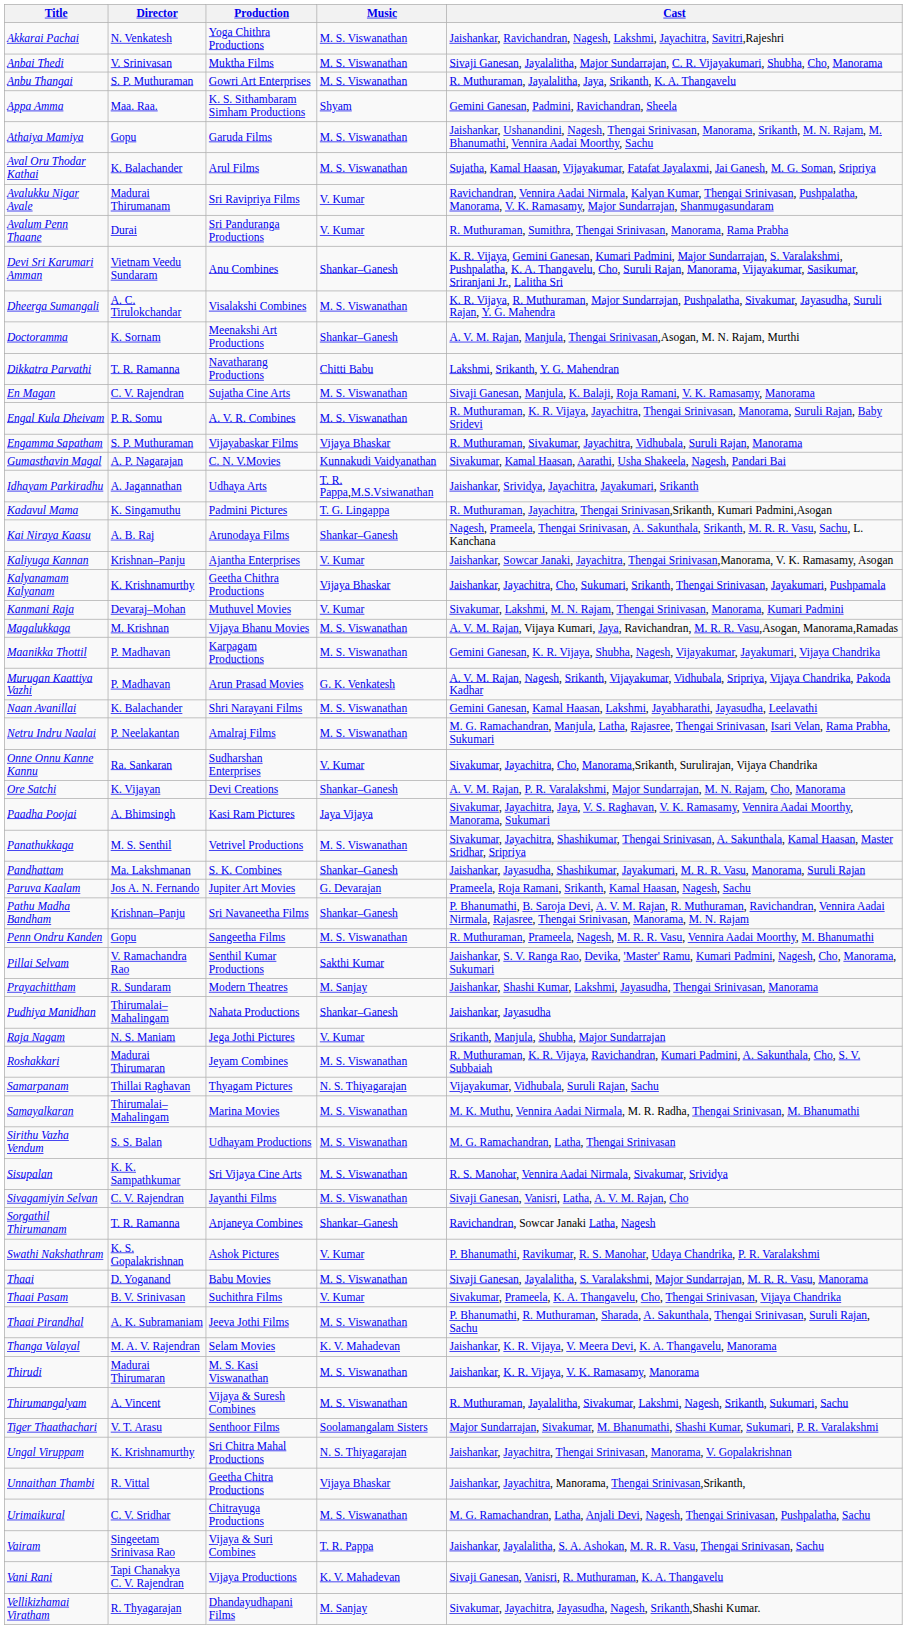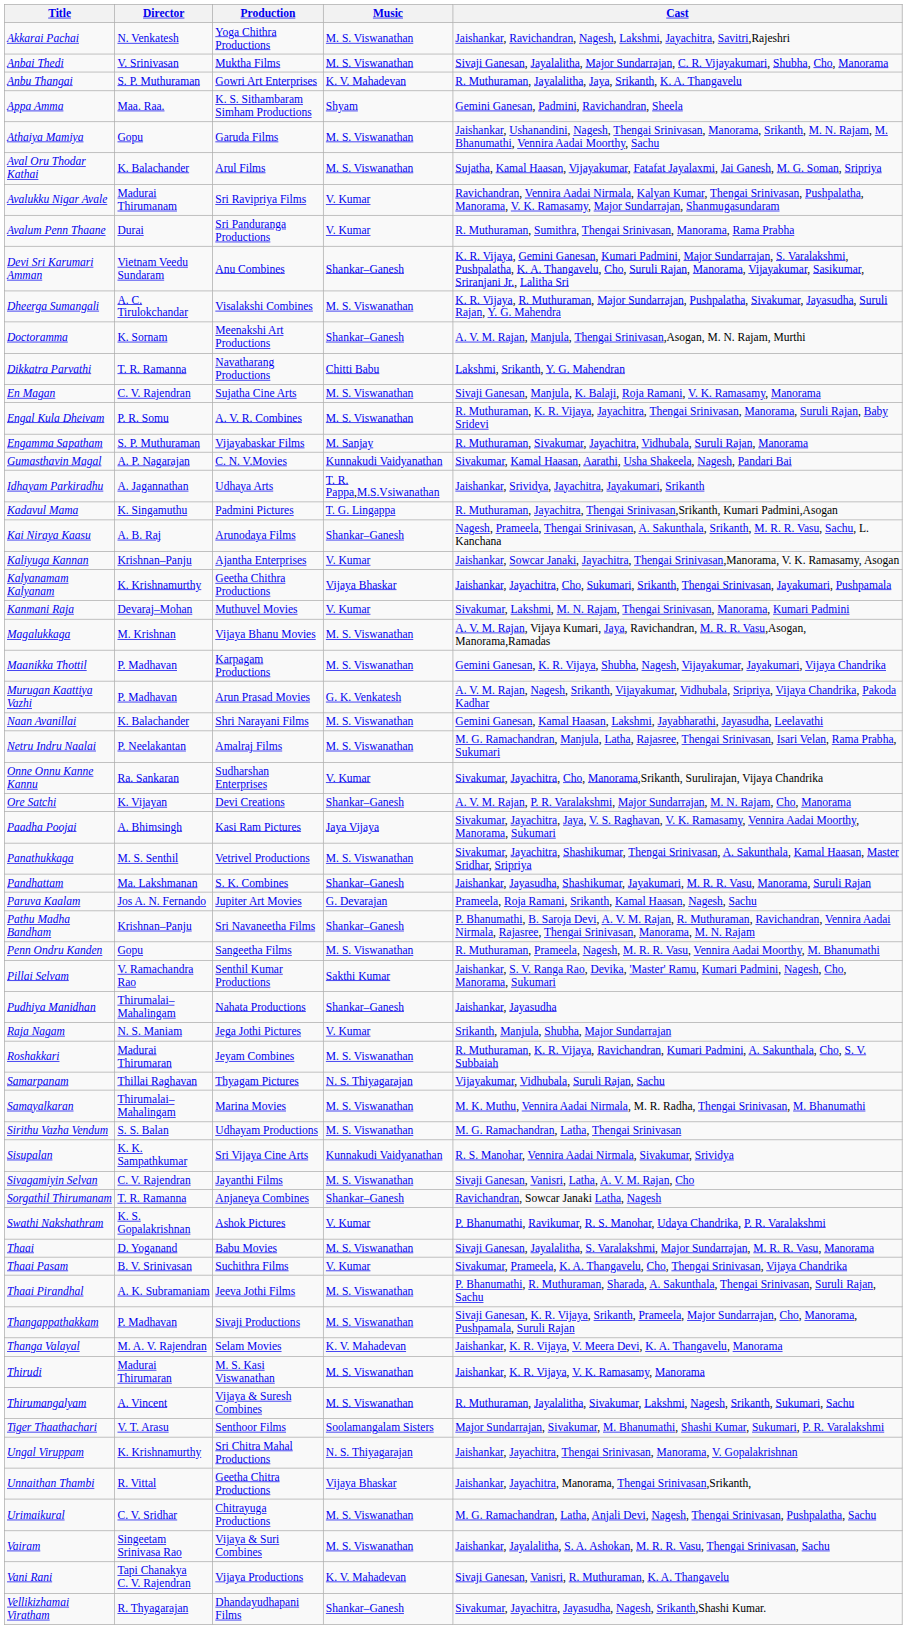Anbu Thangai | Music: M. S. Viswanathan -> K. V. Mahadevan
Engamma Sapatham | Music: Vijaya Bhaskar -> M. Sanjay
- row: Prayachittham | R. Sundaram | Modern Theatres | M. Sanjay | Jaishankar, Shashi Kumar, Lakshmi, Jayasudha, Thengai Srinivasan, Manorama
Sisupalan | Music: M. S. Viswanathan -> Kunnakudi Vaidyanathan
+ row: Thangappathakkam | P. Madhavan | Sivaji Productions | M. S. Viswanathan | Sivaji Ganesan, K. R. Vijaya, Srikanth, Prameela, Major Sundarrajan, Cho, Manorama, Pushpamala, Suruli Rajan
Vairam | Music: T. R. Pappa -> M. S. Viswanathan
Vellikizhamai Viratham | Music: M. Sanjay -> Shankar–Ganesh
